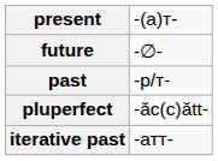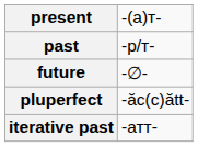rows swapped: future <-> past
